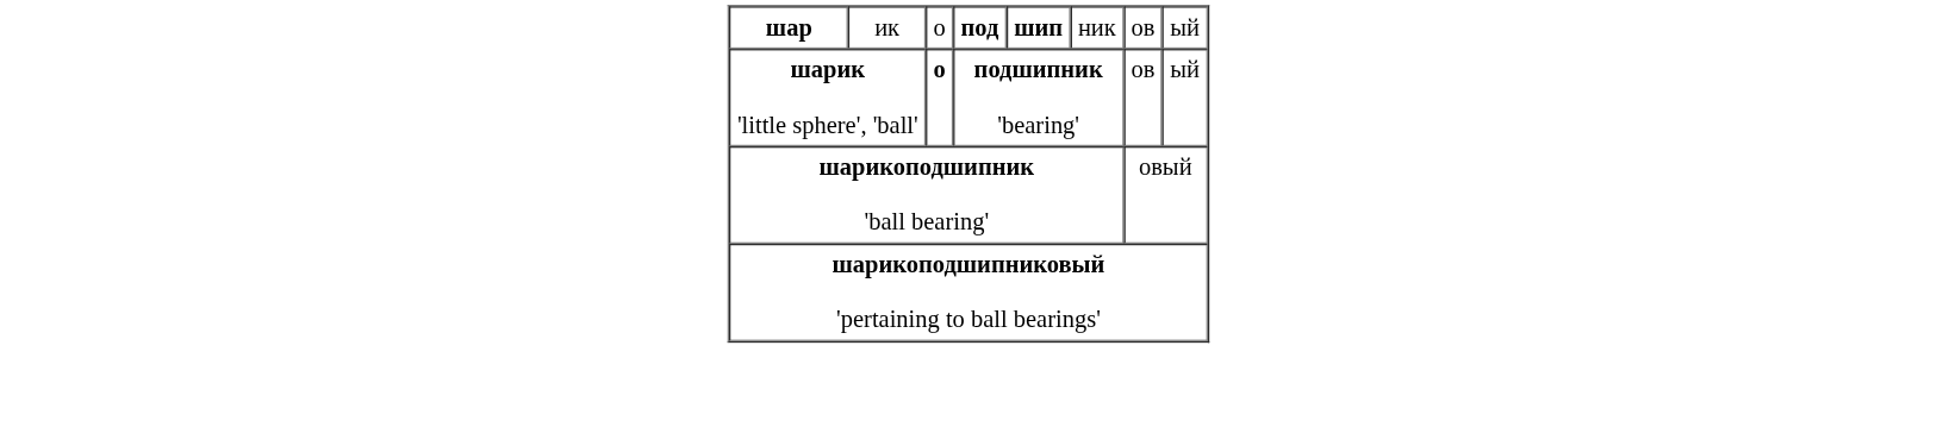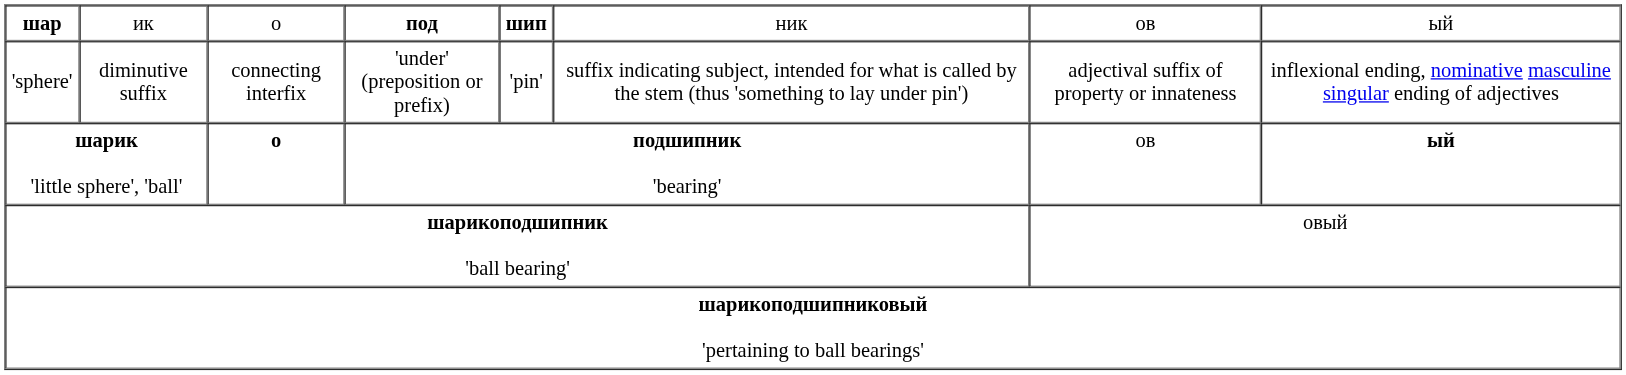+ row: 'sphere' | diminutive suffix | connecting interfix | 'under' (preposition or prefix) | 'pin' | suffix indicating subject, intended for what is called by the stem (thus 'something to lay under pin') | adjectival suffix of property or innateness | inflexional ending, nominative masculine singular ending of adjectives
шарик 'little sphere', 'ball' | column 8: normal -> bold
